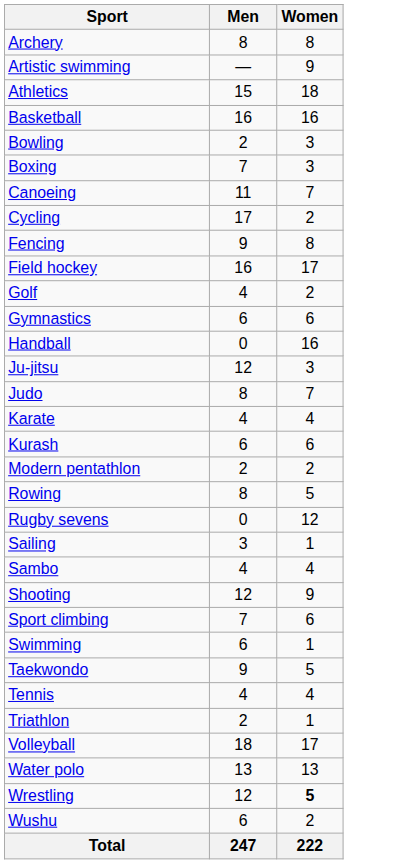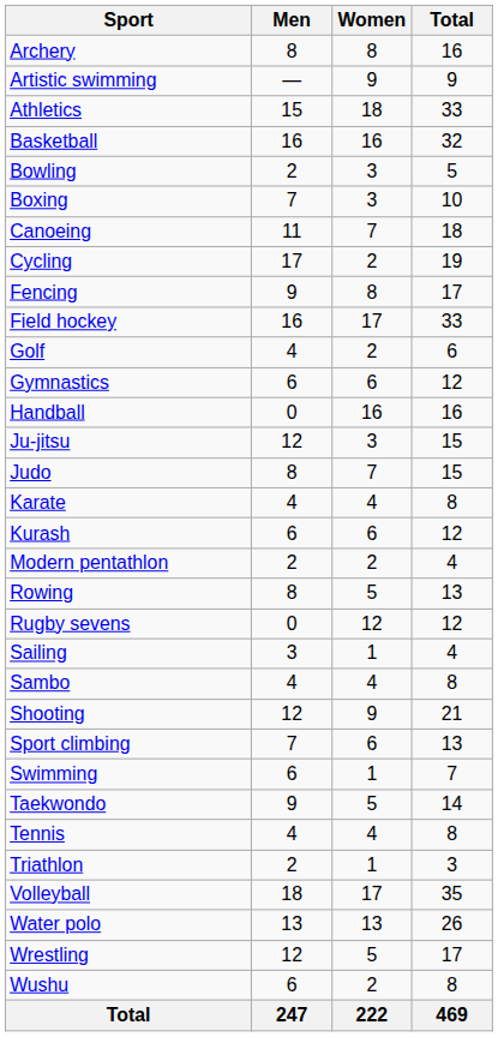+ column: Total | 16 | 9 | 33 | 32 | 5 | 10 | 18 | 19 | 17 | 33 | 6 | 12 | 16 | 15 | 15 | 8 | 12 | 4 | 13 | 12 | 4 | 8 | 21 | 13 | 7 | 14 | 8 | 3 | 35 | 26 | 17 | 8 | 469
Wrestling | Women: bold -> normal
